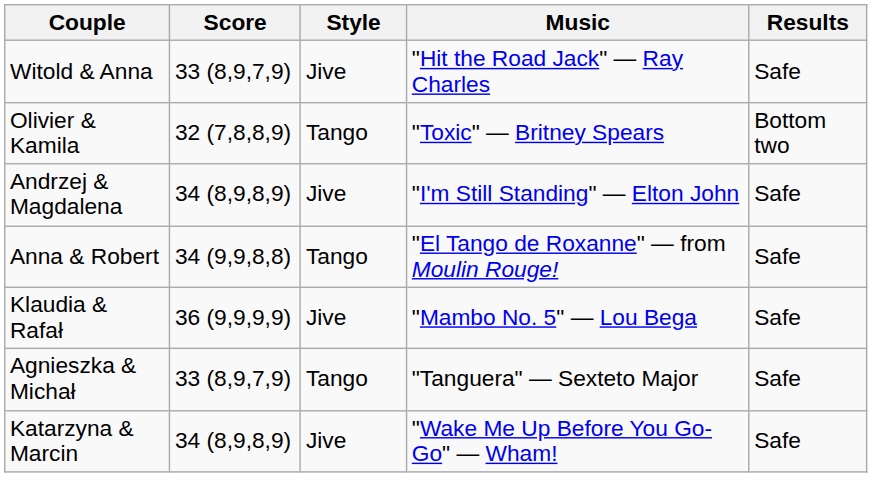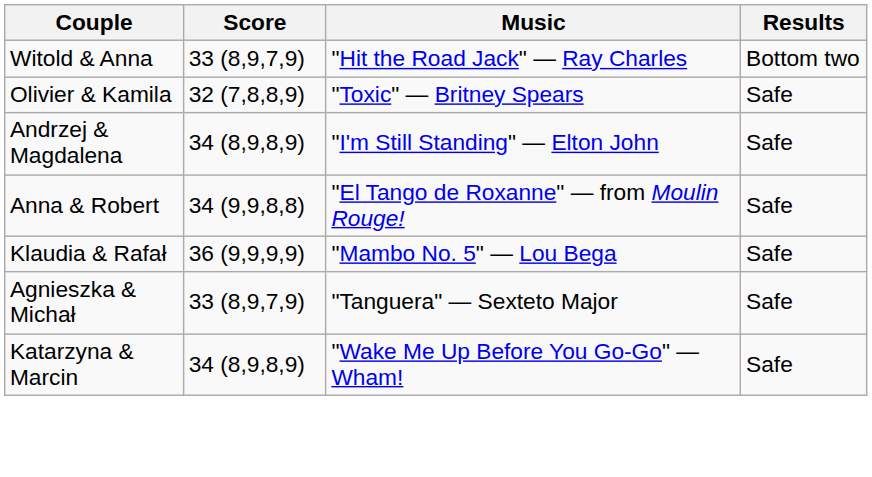- column: Style | Jive | Tango | Jive | Tango | Jive | Tango | Jive
Witold & Anna | Results: Safe -> Bottom two
Olivier & Kamila | Results: Bottom two -> Safe
